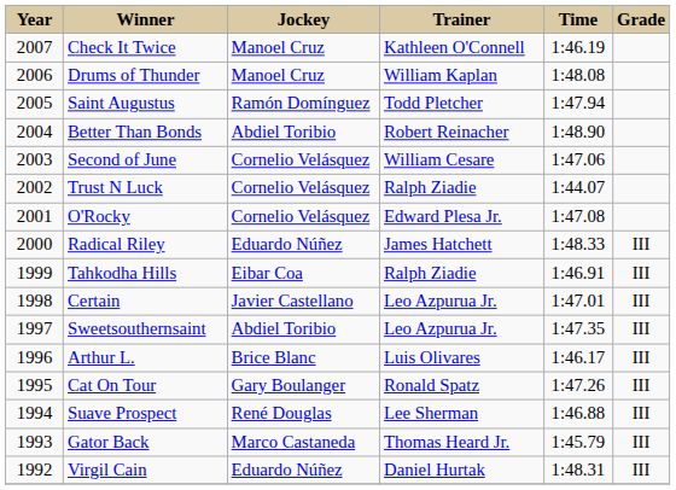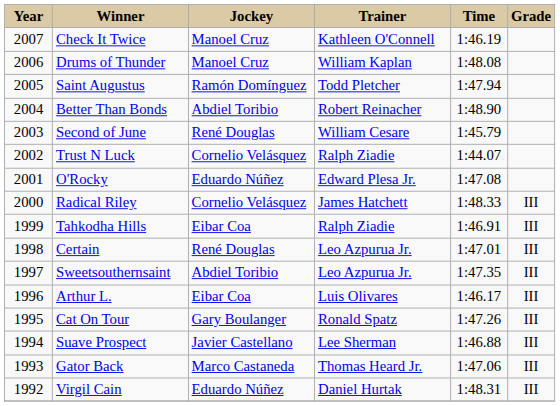Second of June | Jockey: Cornelio Velásquez -> René Douglas
Second of June | Time: 1:47.06 -> 1:45.79
O'Rocky | Jockey: Cornelio Velásquez -> Eduardo Núñez
Radical Riley | Jockey: Eduardo Núñez -> Cornelio Velásquez
Certain | Jockey: Javier Castellano -> René Douglas
Arthur L. | Jockey: Brice Blanc -> Eibar Coa
Suave Prospect | Jockey: René Douglas -> Javier Castellano
Gator Back | Time: 1:45.79 -> 1:47.06
